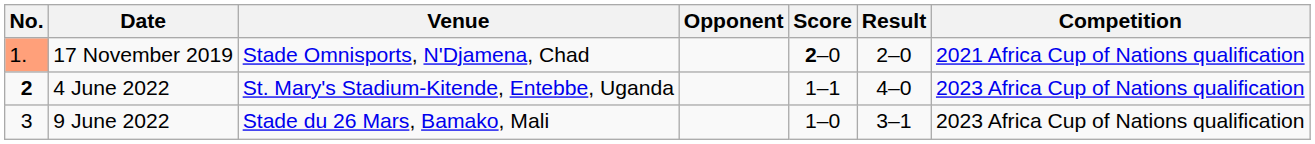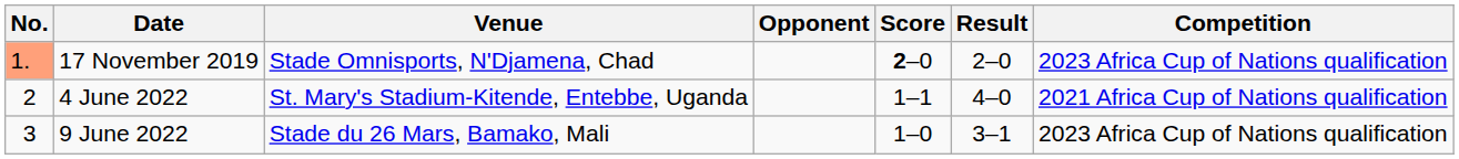17 November 2019 | Competition: 2021 Africa Cup of Nations qualification -> 2023 Africa Cup of Nations qualification
4 June 2022 | No.: bold -> normal
4 June 2022 | Competition: 2023 Africa Cup of Nations qualification -> 2021 Africa Cup of Nations qualification
